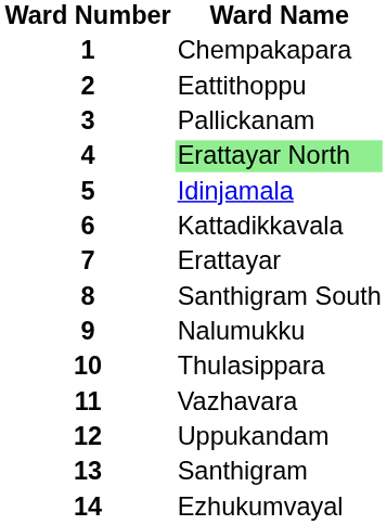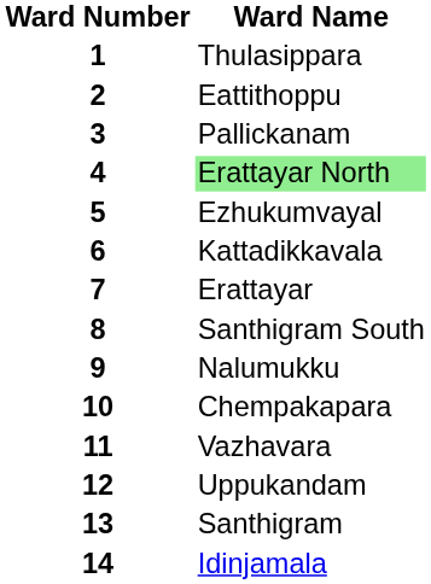1 | Ward Name: Chempakapara -> Thulasippara
5 | Ward Name: Idinjamala -> Ezhukumvayal
10 | Ward Name: Thulasippara -> Chempakapara
14 | Ward Name: Ezhukumvayal -> Idinjamala
